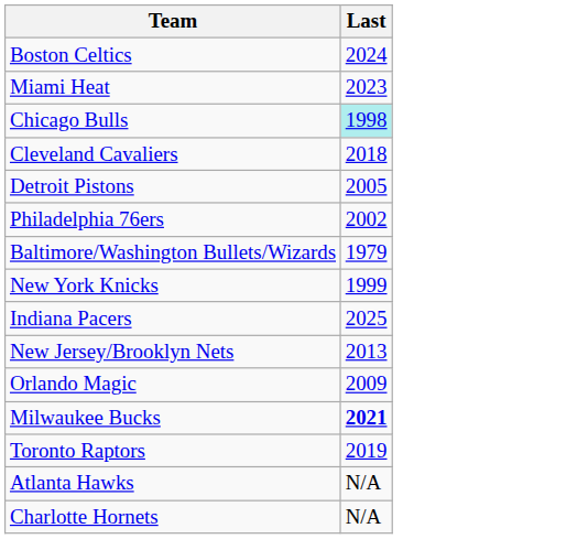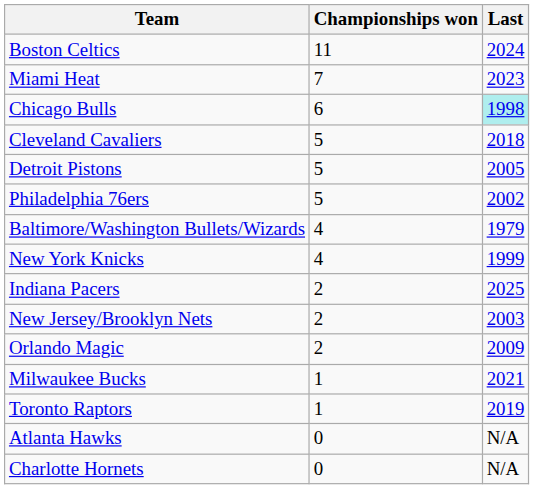+ column: Championships won | 11 | 7 | 6 | 5 | 5 | 5 | 4 | 4 | 2 | 2 | 2 | 1 | 1 | 0 | 0
New Jersey/Brooklyn Nets | Last: 2013 -> 2003
Milwaukee Bucks | Last: bold -> normal
